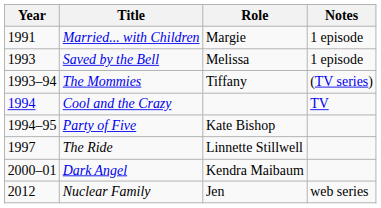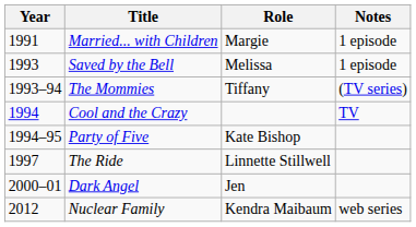Dark Angel | Role: Kendra Maibaum -> Jen
Nuclear Family | Role: Jen -> Kendra Maibaum
